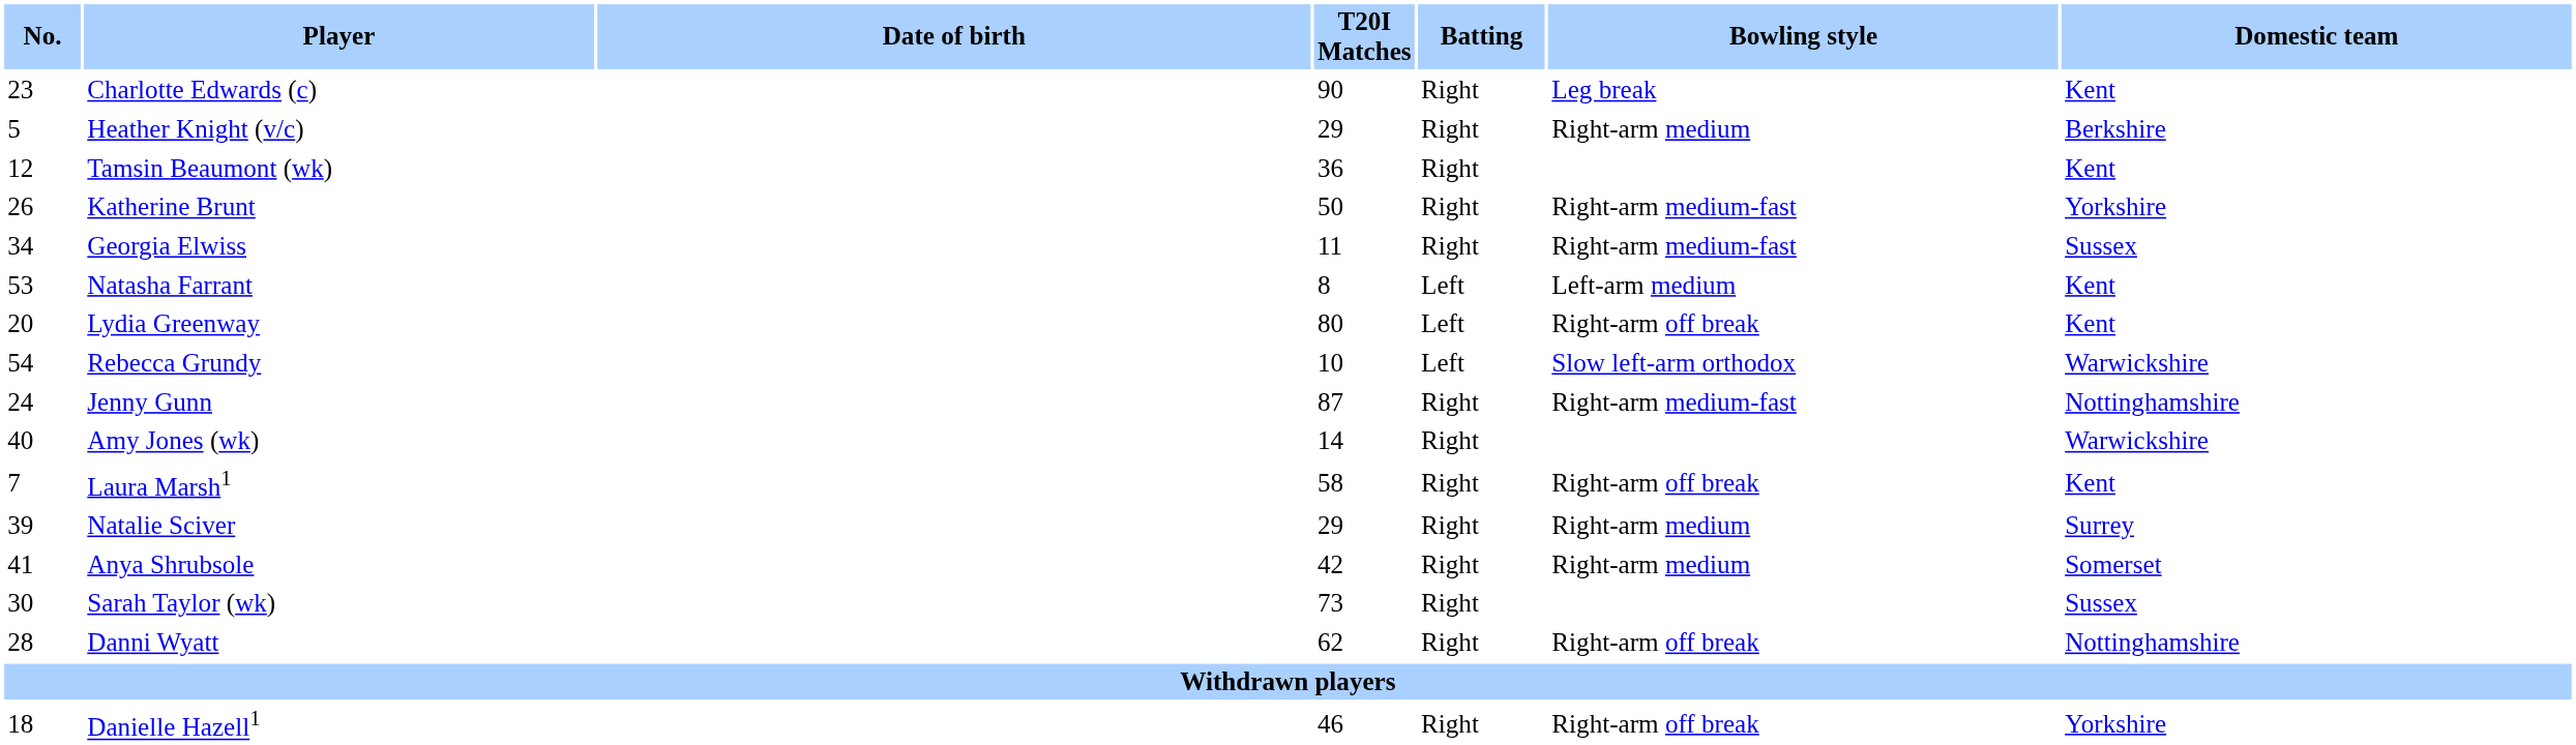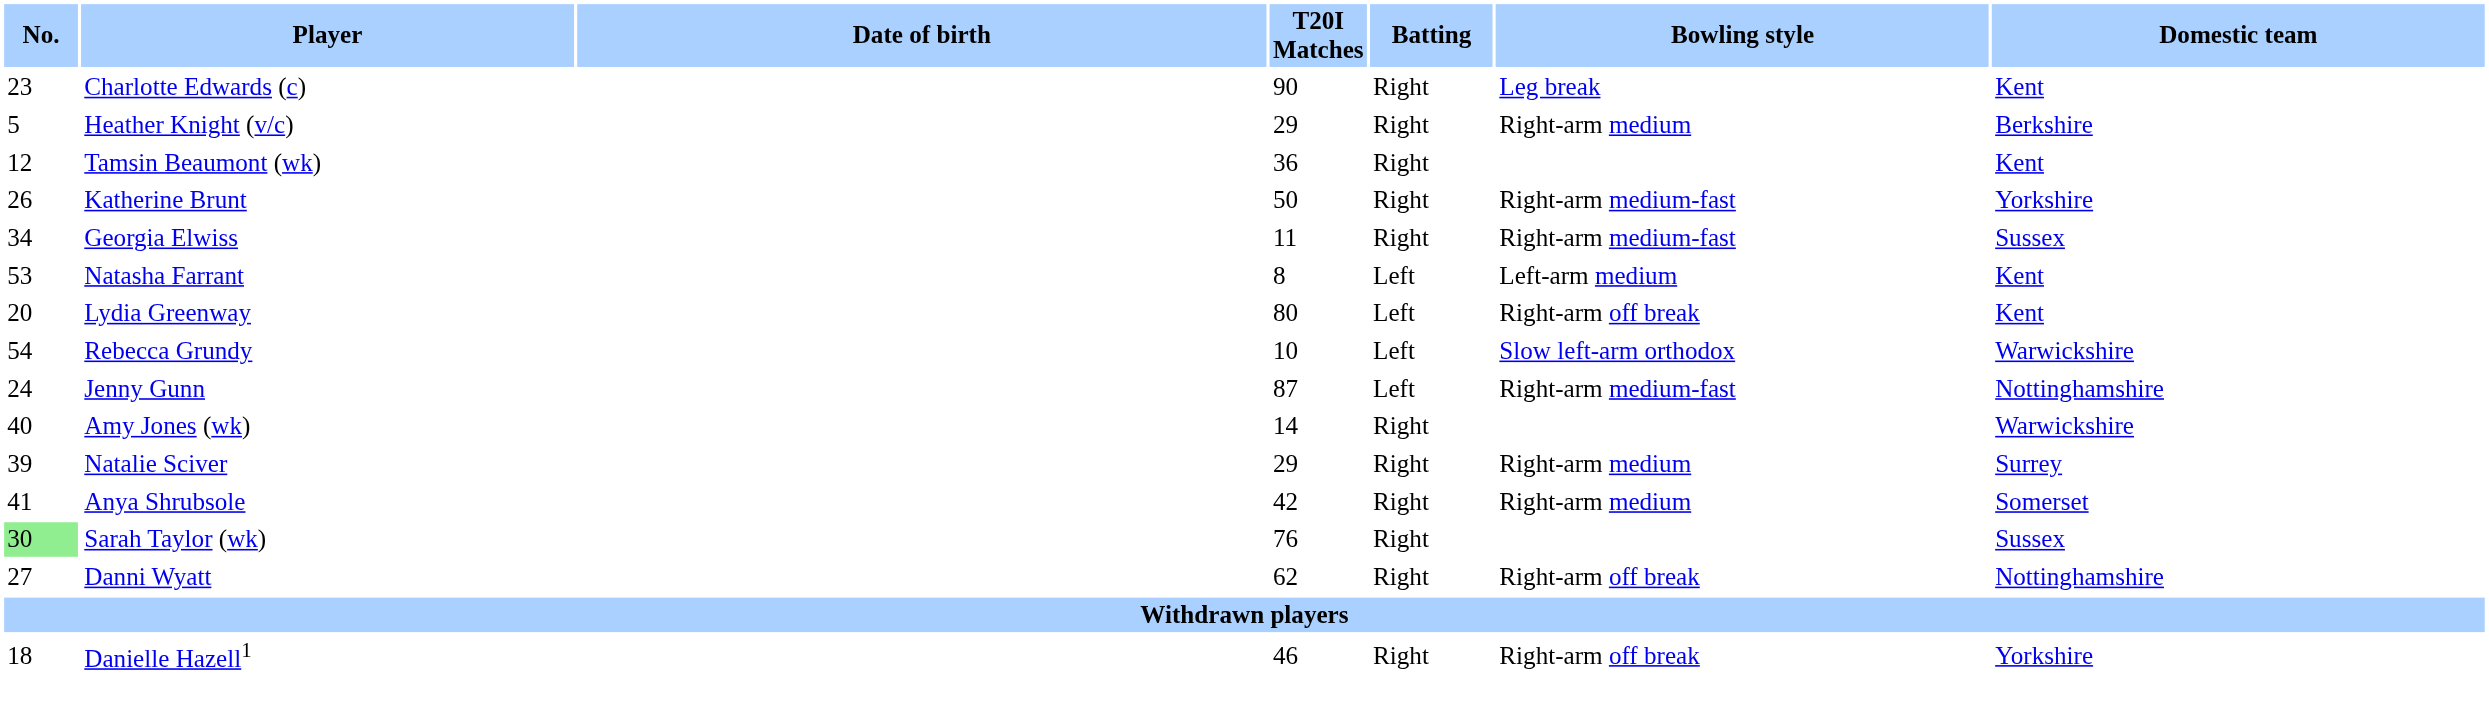Jenny Gunn | Batting: Right -> Left
- row: 7 | Laura Marsh1 | 58 | Right | Right-arm off break | Kent
Sarah Taylor (wk) | No.: no background -> lightgreen background
Sarah Taylor (wk) | T20I Matches: 73 -> 76
Danni Wyatt | No.: 28 -> 27
